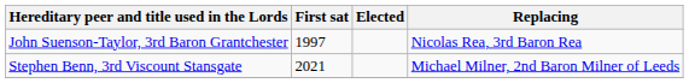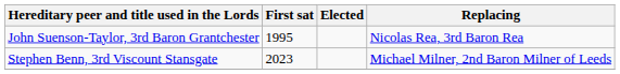John Suenson-Taylor, 3rd Baron Grantchester | First sat: 1997 -> 1995
Stephen Benn, 3rd Viscount Stansgate | First sat: 2021 -> 2023
